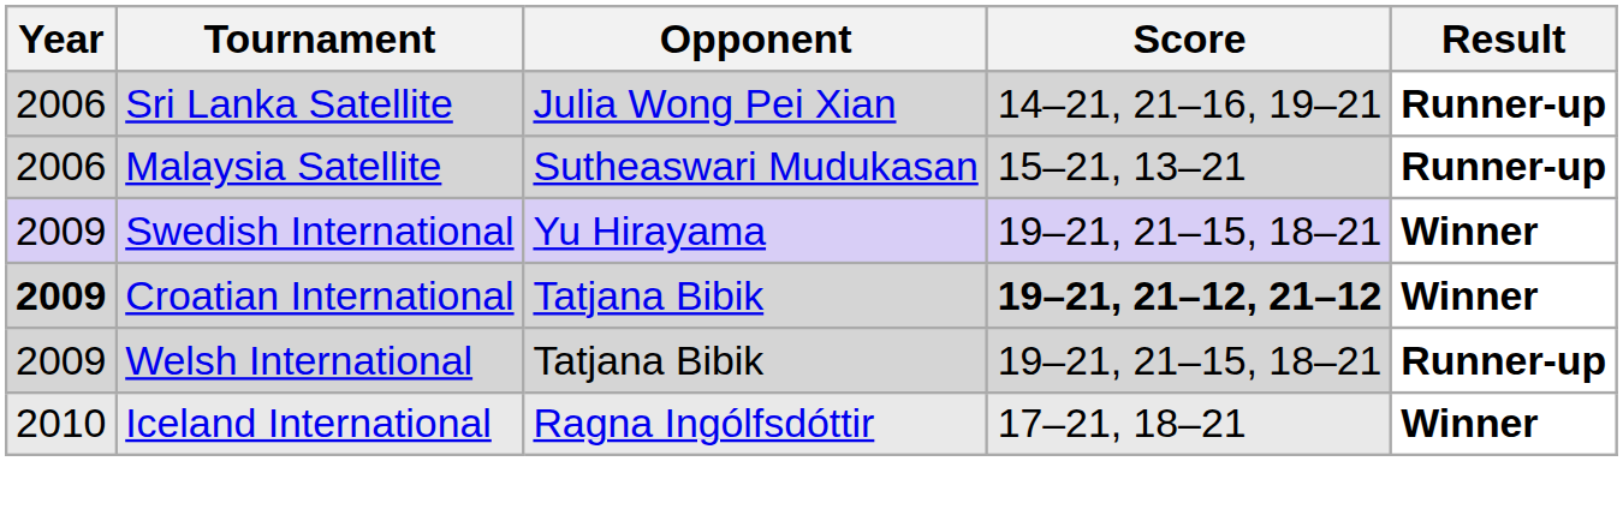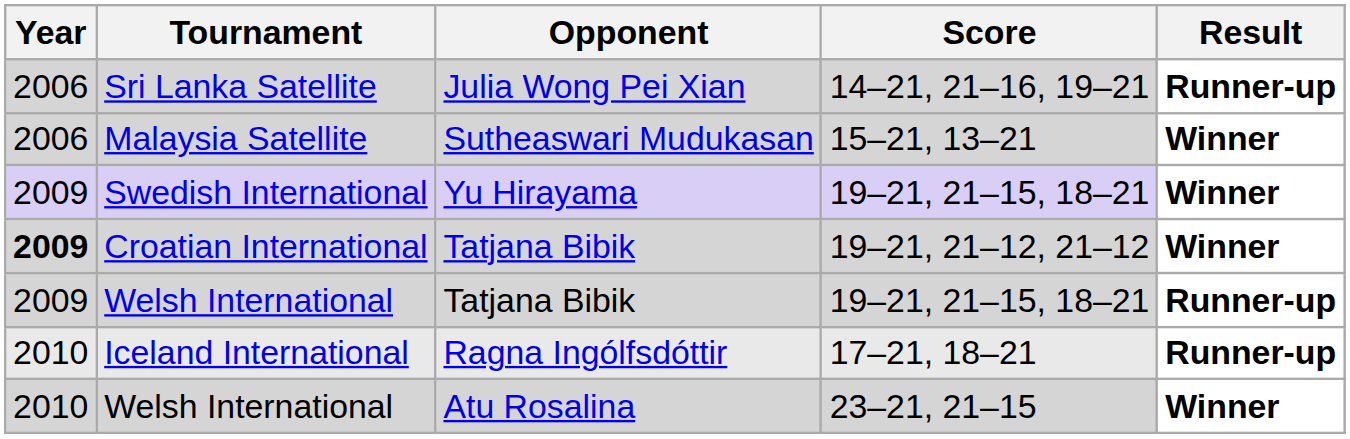Malaysia Satellite | Result: Runner-up -> Winner
Croatian International | Score: bold -> normal
Iceland International | Result: Winner -> Runner-up
+ row: 2010 | Welsh International | Atu Rosalina | 23–21, 21–15 | Winner
